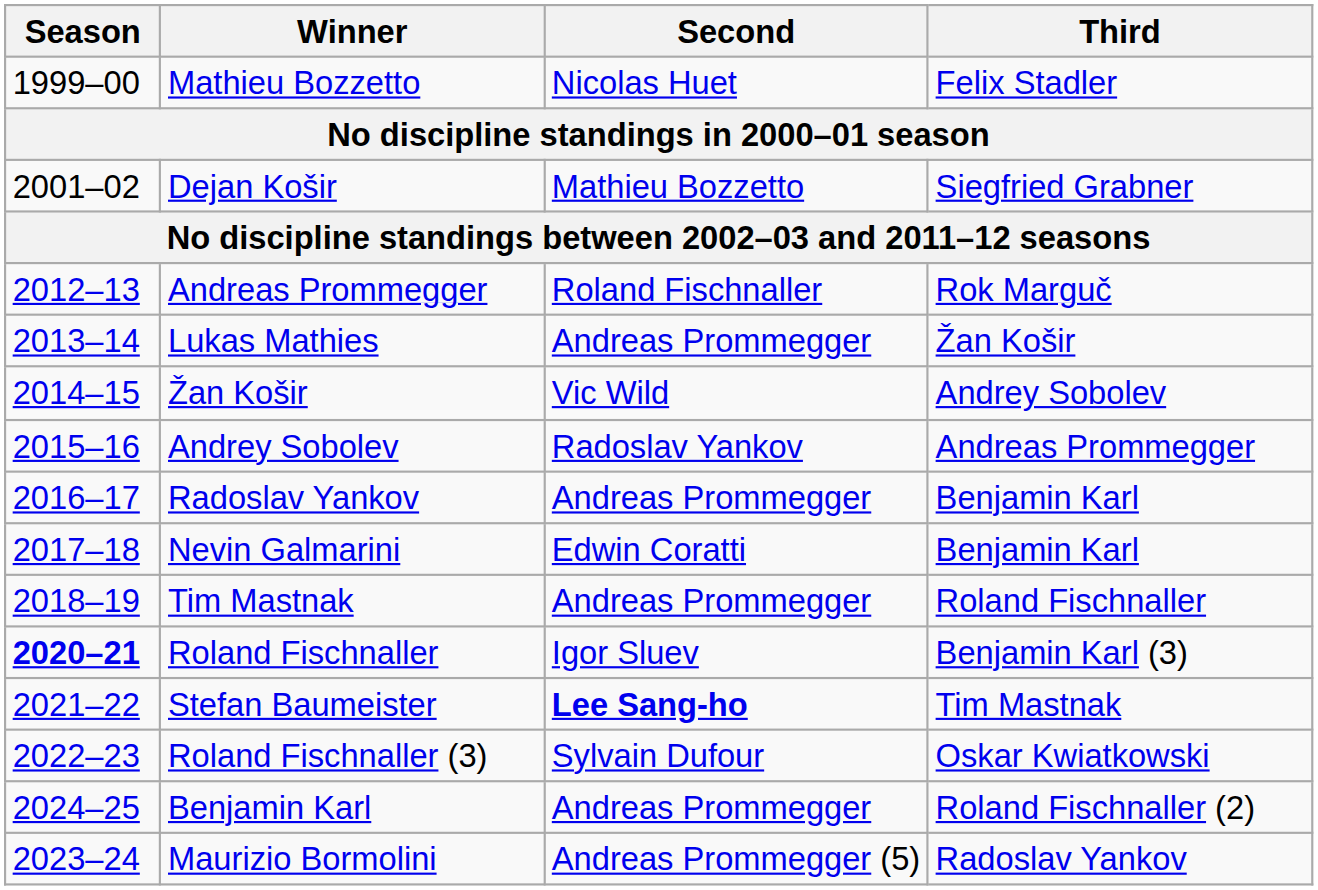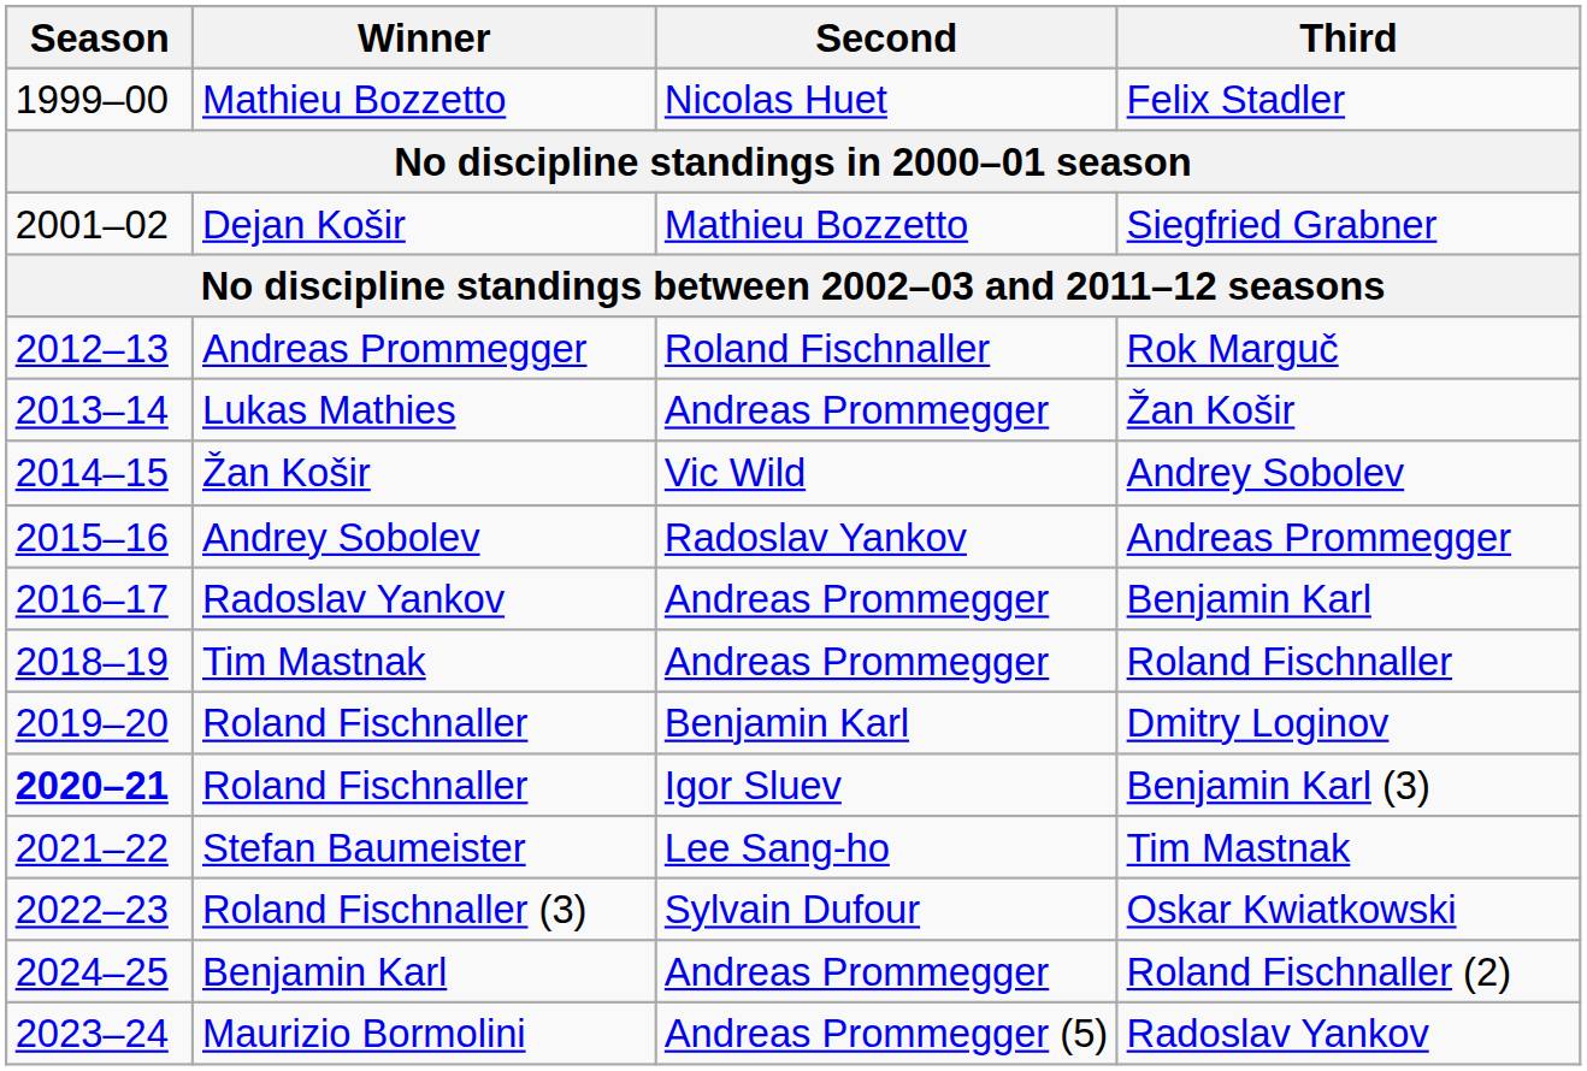- row: 2017–18 | Nevin Galmarini | Edwin Coratti | Benjamin Karl
+ row: 2019–20 | Roland Fischnaller | Benjamin Karl | Dmitry Loginov
Stefan Baumeister | Second: bold -> normal
